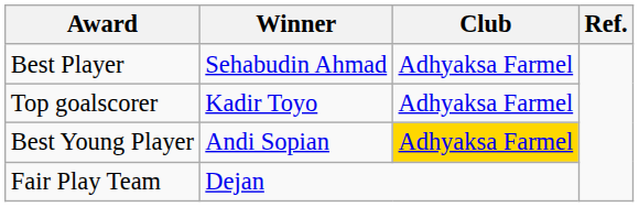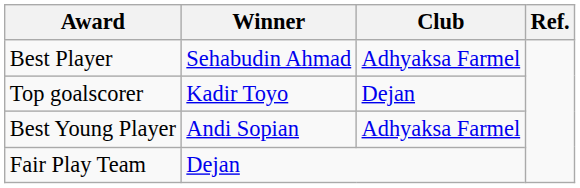Top goalscorer | Club: Adhyaksa Farmel -> Dejan
Best Young Player | Club: gold background -> no background
